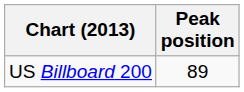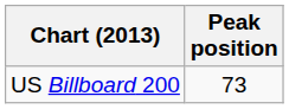US Billboard 200 | Peak position: 89 -> 73
